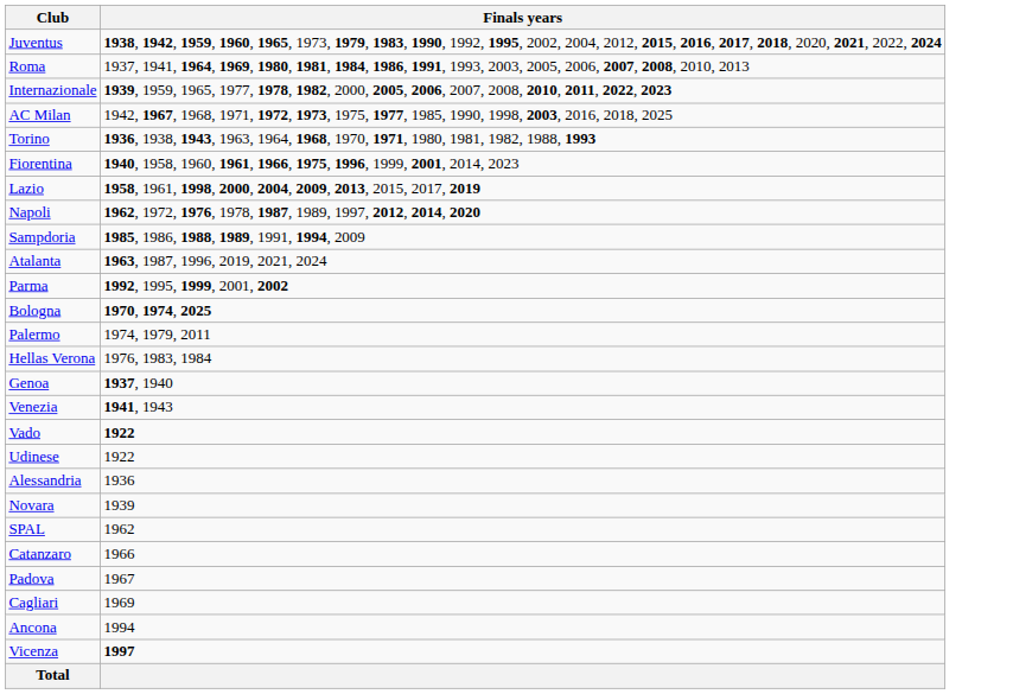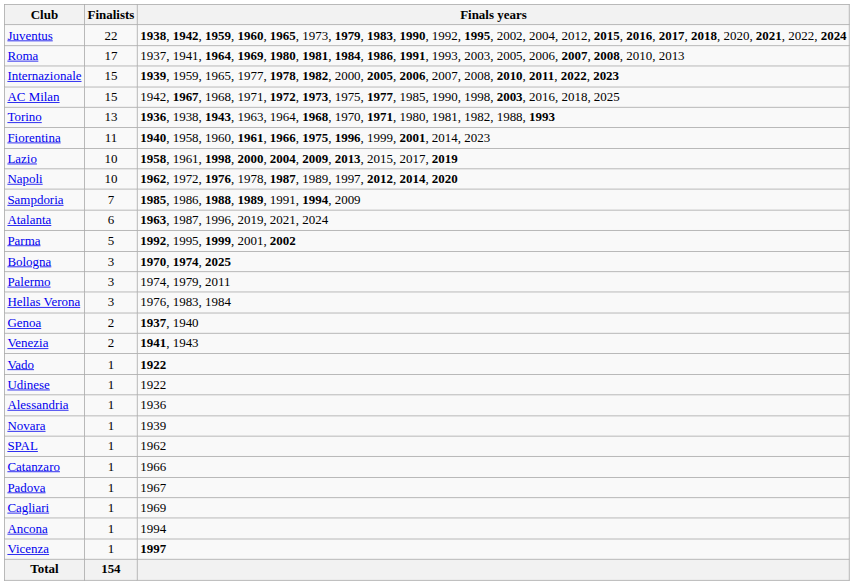+ column: Finalists | 22 | 17 | 15 | 15 | 13 | 11 | 10 | 10 | 7 | 6 | 5 | 3 | 3 | 3 | 2 | 2 | 1 | 1 | 1 | 1 | 1 | 1 | 1 | 1 | 1 | 1 | 154
